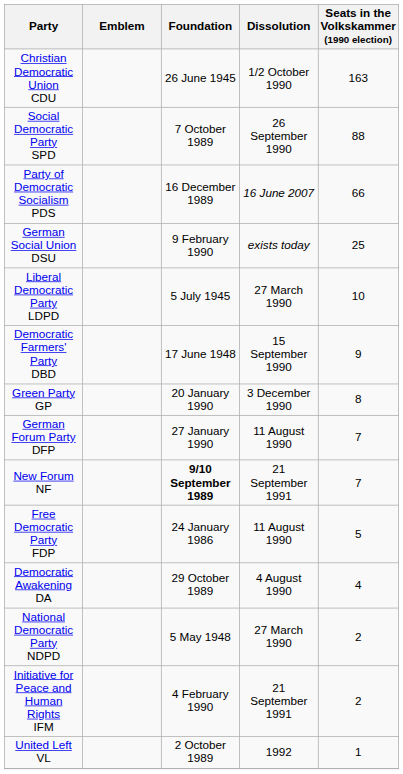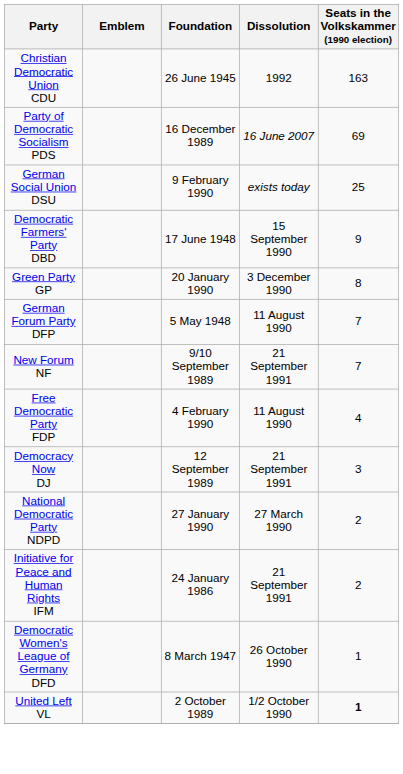Christian Democratic Union CDU | Dissolution: 1/2 October 1990 -> 1992
- row: Social Democratic Party SPD | 7 October 1989 | 26 September 1990 | 88
Party of Democratic Socialism PDS | Seats in the Volkskammer (1990 election): 66 -> 69
- row: Liberal Democratic Party LDPD | 5 July 1945 | 27 March 1990 | 10
German Forum Party DFP | Foundation: 27 January 1990 -> 5 May 1948
New Forum NF | Foundation: bold -> normal
Free Democratic Party FDP | Foundation: 24 January 1986 -> 4 February 1990
Free Democratic Party FDP | Seats in the Volkskammer (1990 election): 5 -> 4
- row: Democratic Awakening DA | 29 October 1989 | 4 August 1990 | 4
+ row: Democracy Now DJ | 12 September 1989 | 21 September 1991 | 3
National Democratic Party NDPD | Foundation: 5 May 1948 -> 27 January 1990
Initiative for Peace and Human Rights IFM | Foundation: 4 February 1990 -> 24 January 1986
+ row: Democratic Women's League of Germany DFD | 8 March 1947 | 26 October 1990 | 1
United Left VL | Dissolution: 1992 -> 1/2 October 1990
United Left VL | Seats in the Volkskammer (1990 election): normal -> bold
